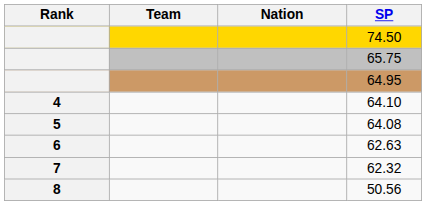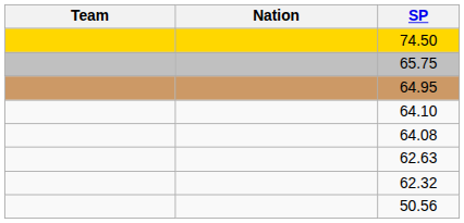- column: Rank | 4 | 5 | 6 | 7 | 8
